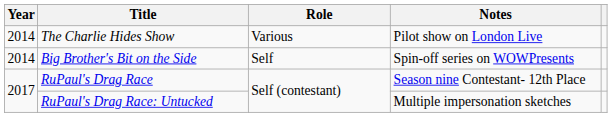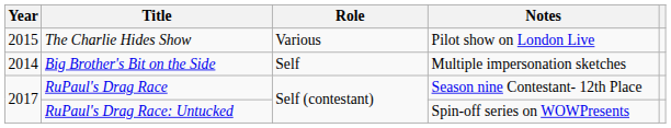The Charlie Hides Show | Year: 2014 -> 2015
Big Brother's Bit on the Side | Notes: Spin-off series on WOWPresents -> Multiple impersonation sketches
RuPaul's Drag Race: Untucked | Notes: Multiple impersonation sketches -> Spin-off series on WOWPresents
